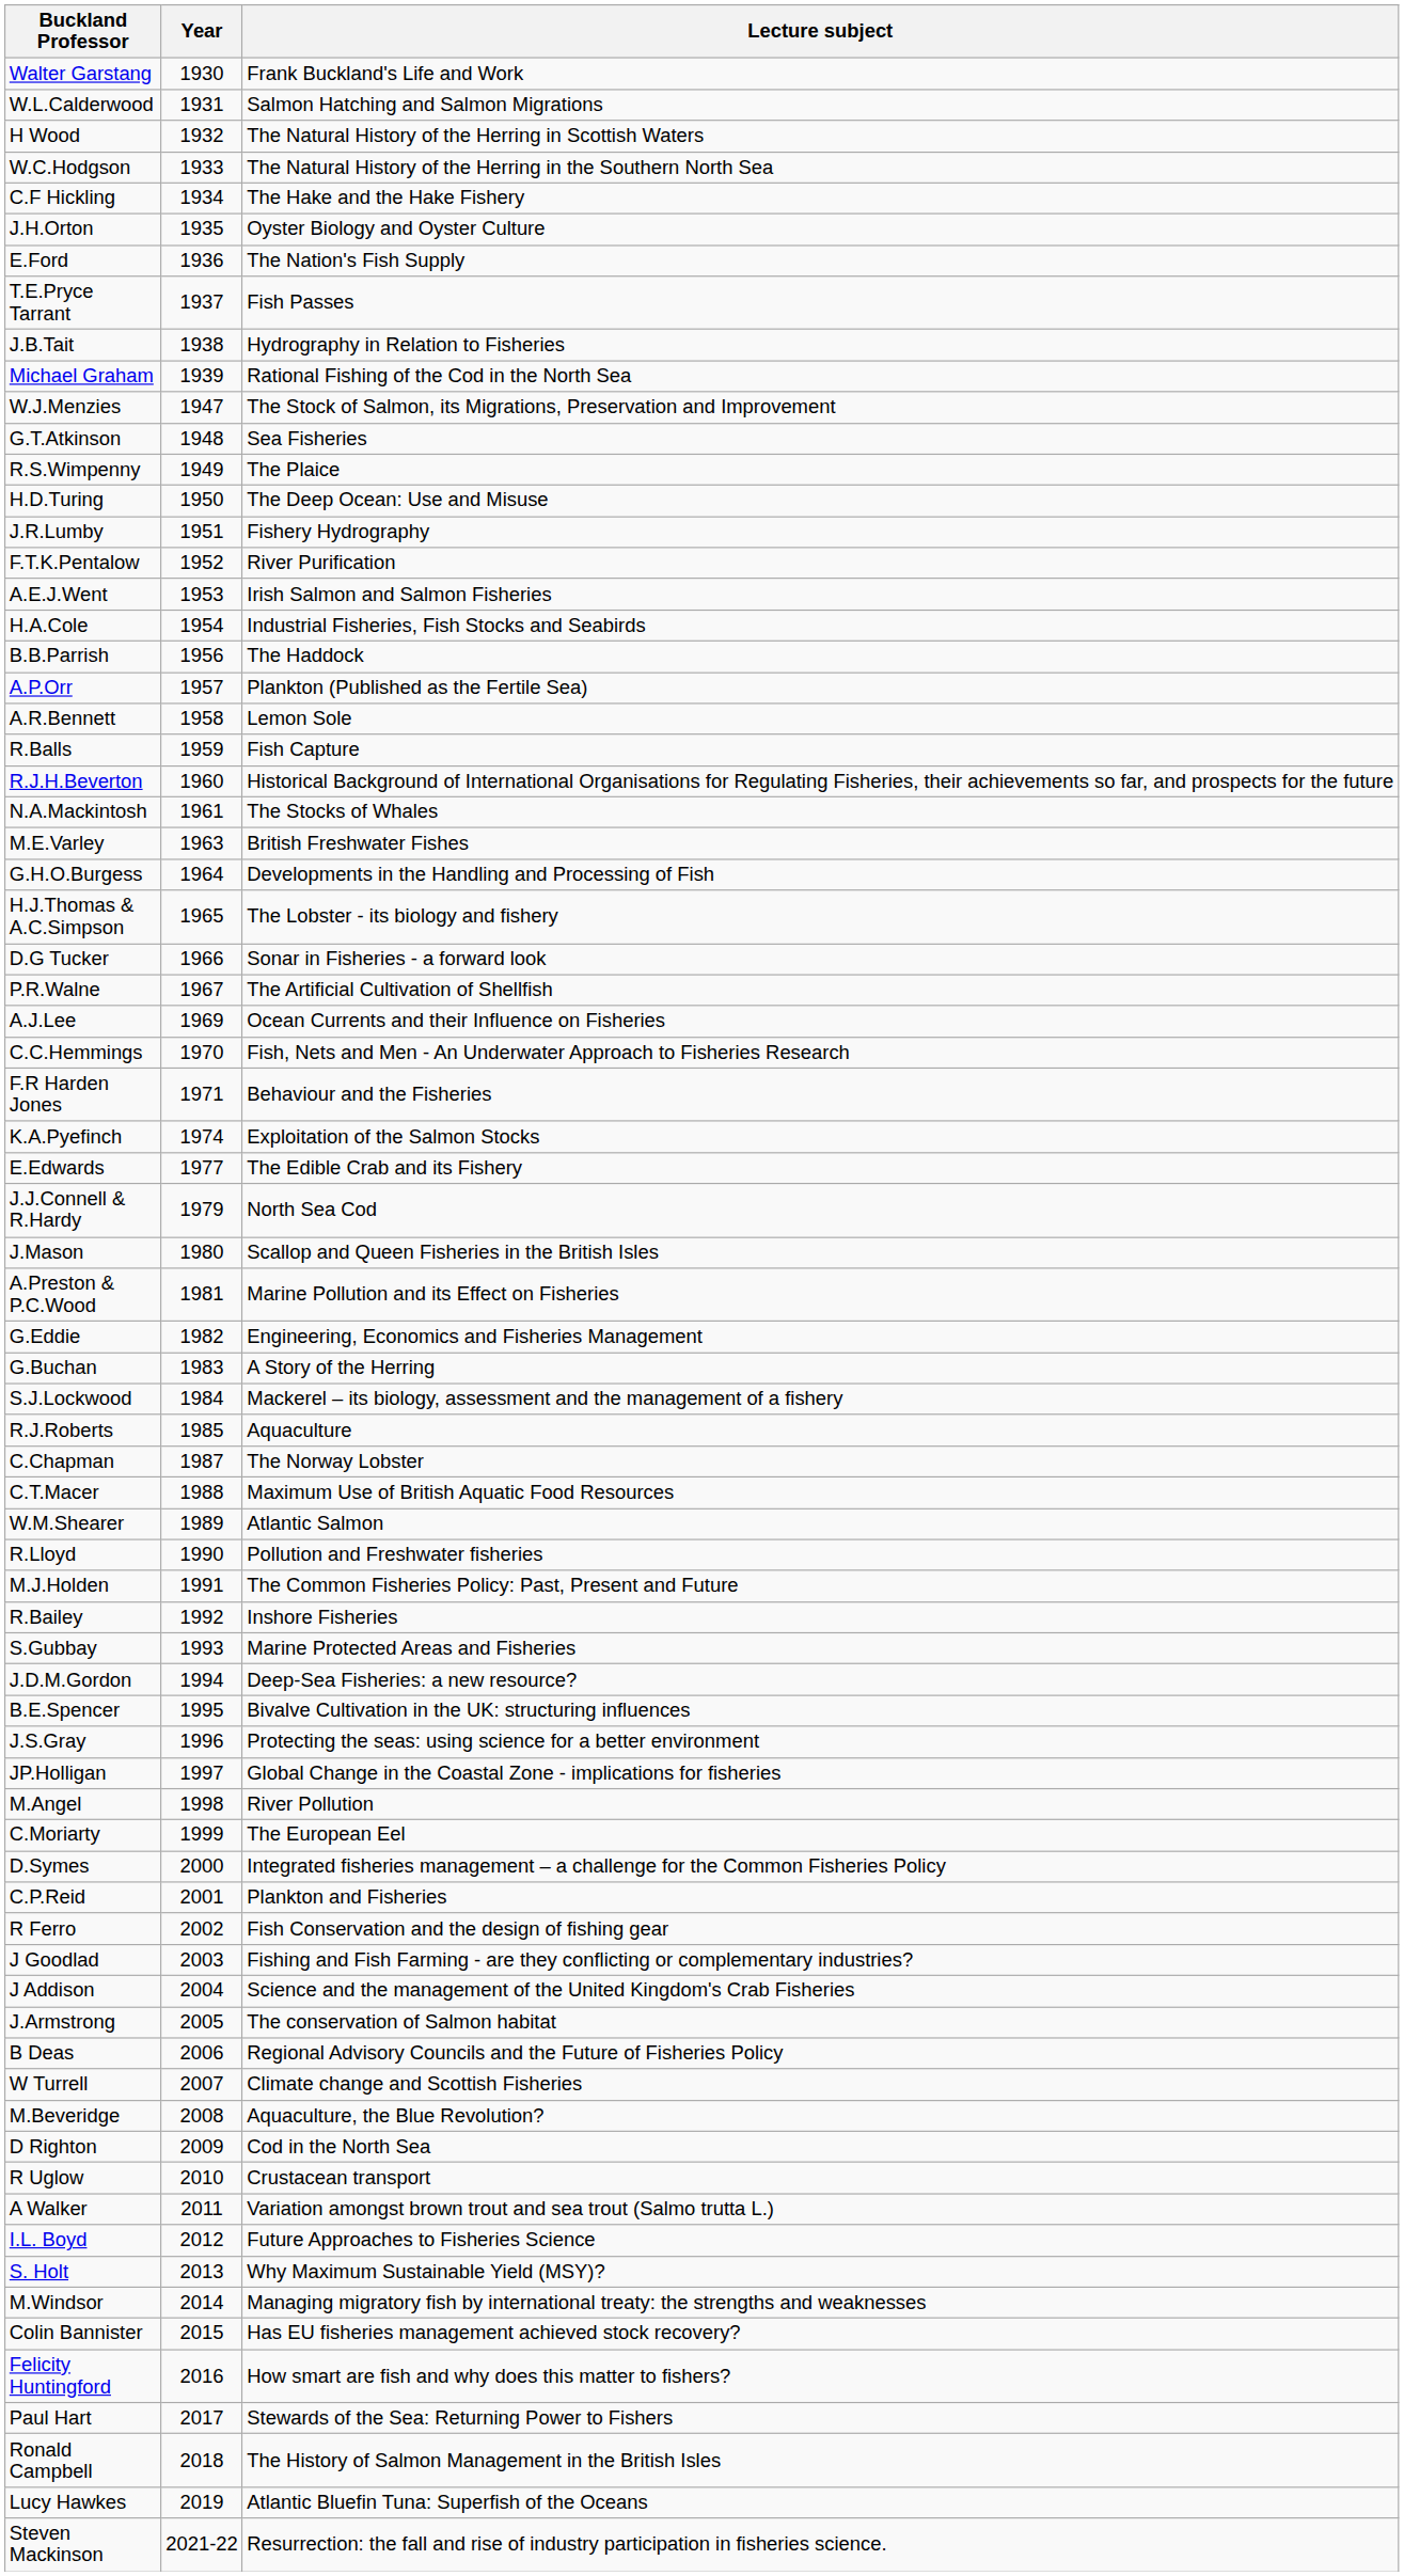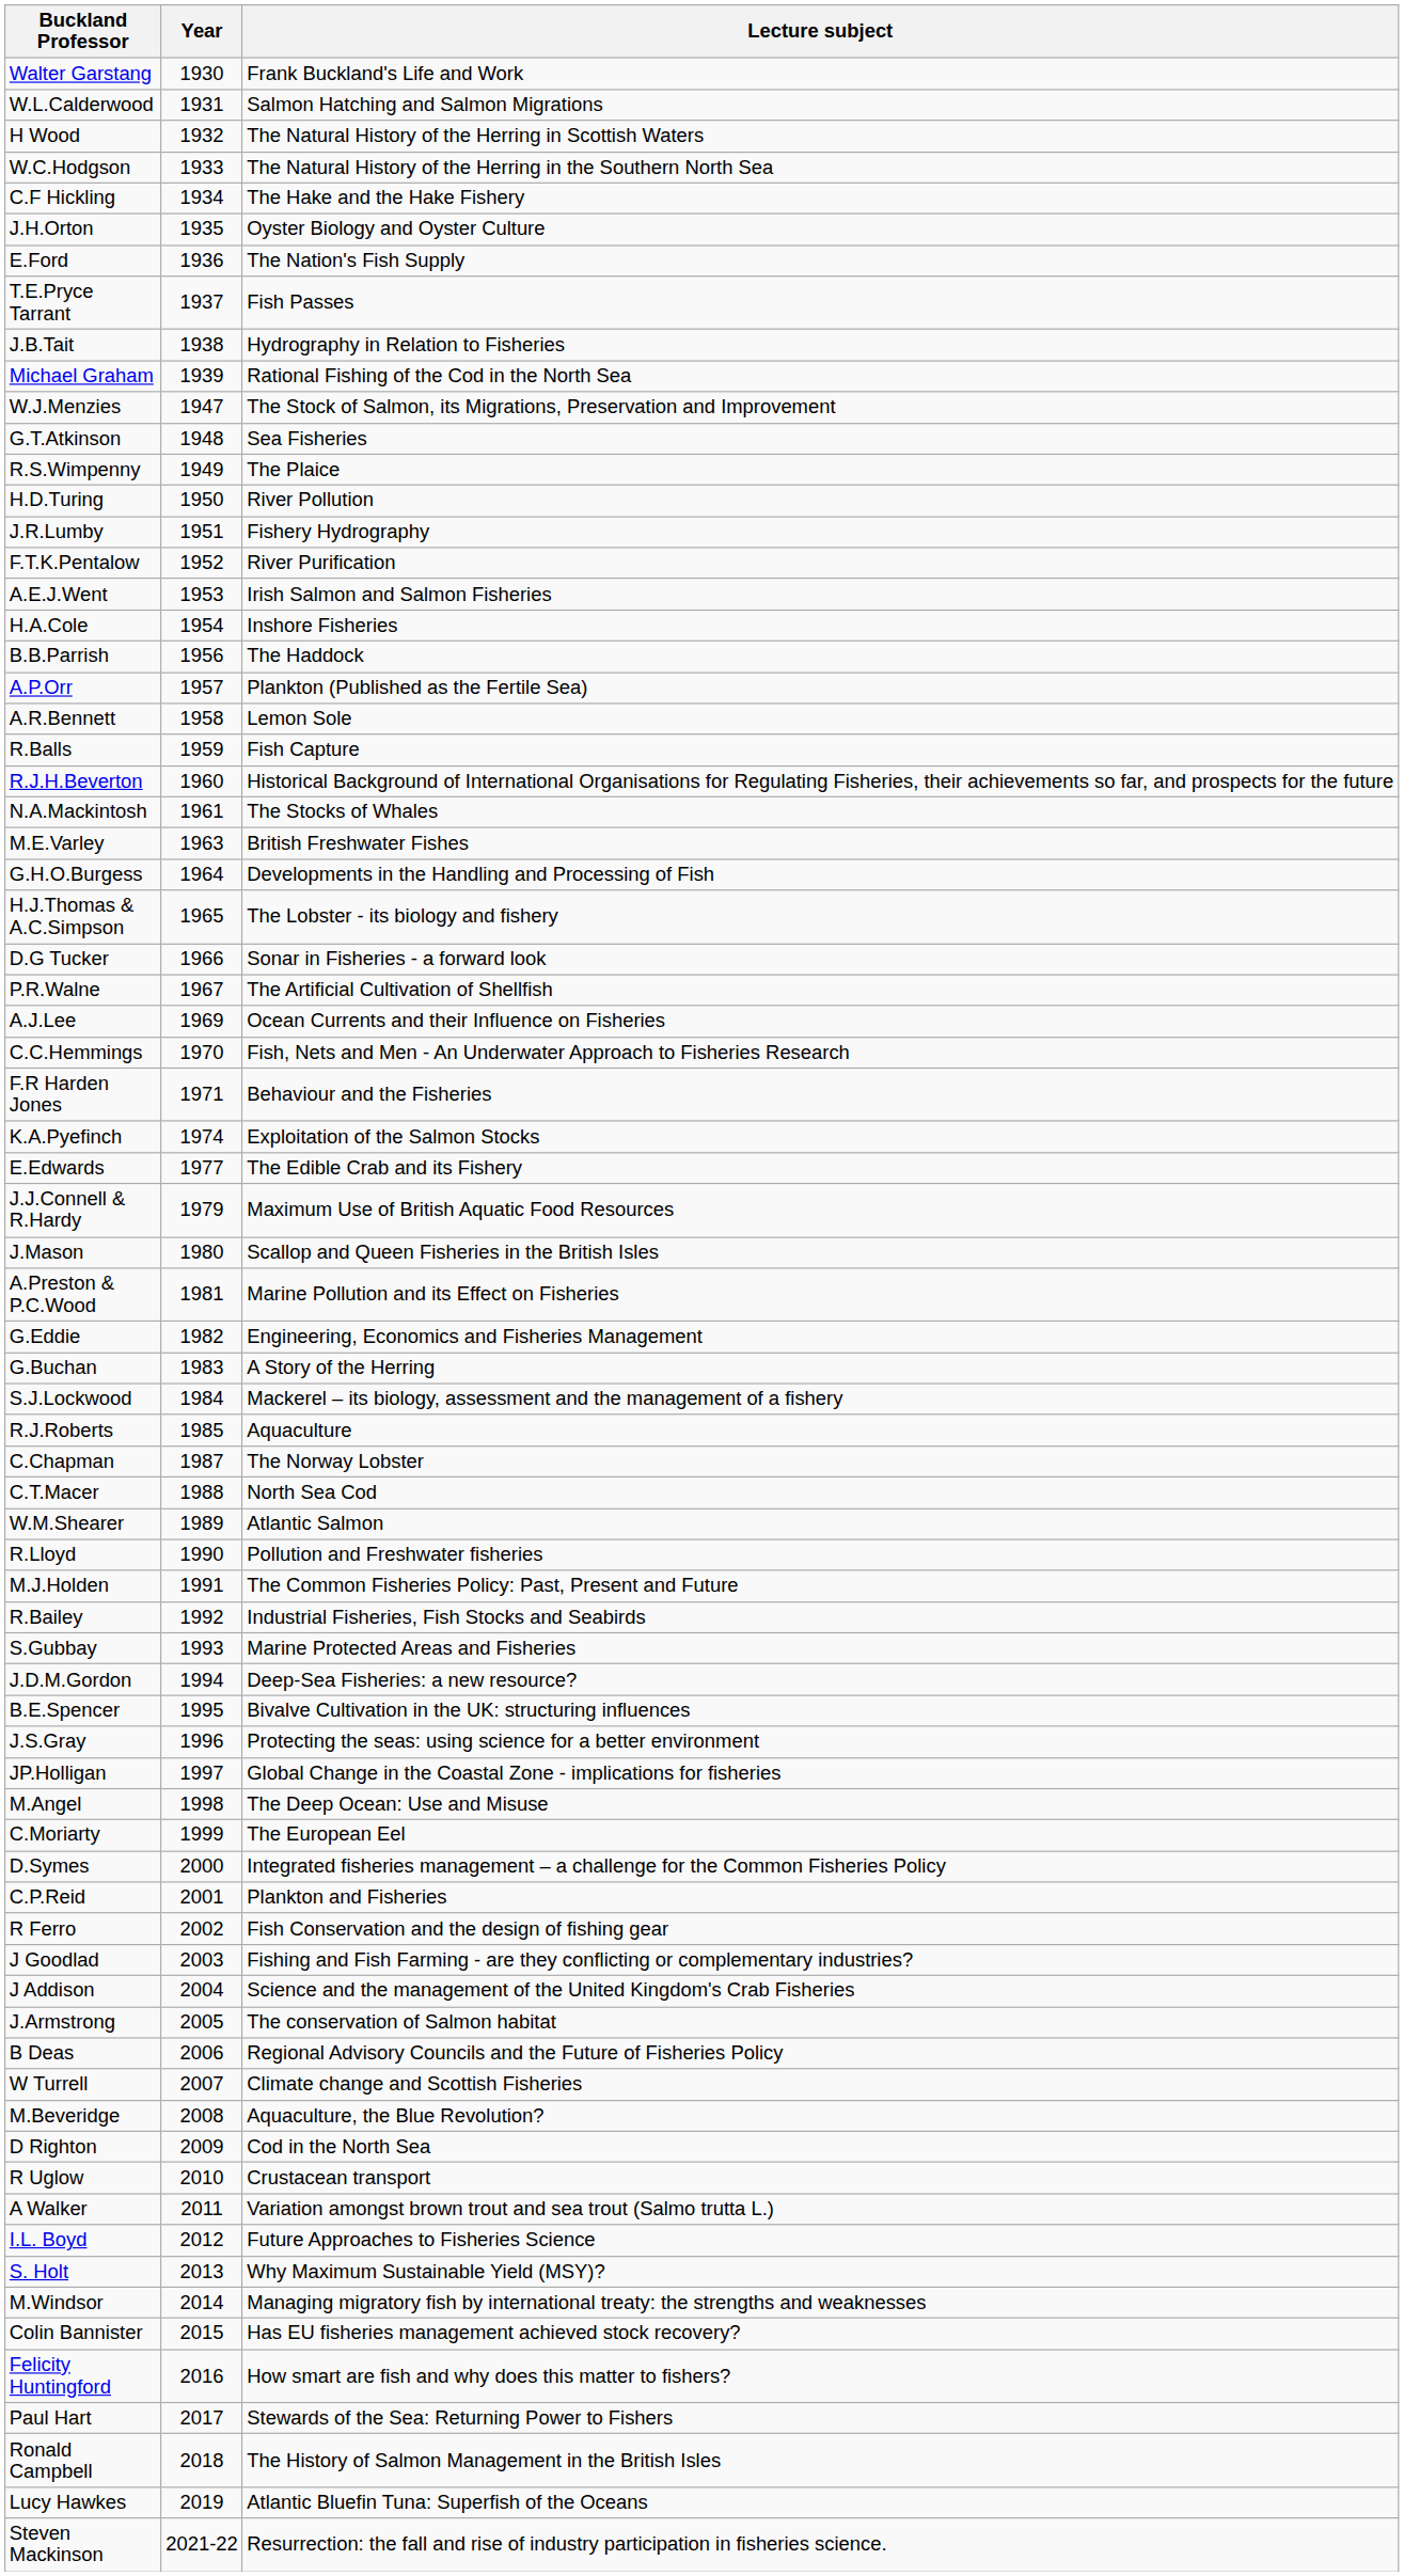H.D.Turing | Lecture subject: The Deep Ocean: Use and Misuse -> River Pollution
H.A.Cole | Lecture subject: Industrial Fisheries, Fish Stocks and Seabirds -> Inshore Fisheries
J.J.Connell & R.Hardy | Lecture subject: North Sea Cod -> Maximum Use of British Aquatic Food Resources
C.T.Macer | Lecture subject: Maximum Use of British Aquatic Food Resources -> North Sea Cod
R.Bailey | Lecture subject: Inshore Fisheries -> Industrial Fisheries, Fish Stocks and Seabirds
M.Angel | Lecture subject: River Pollution -> The Deep Ocean: Use and Misuse
